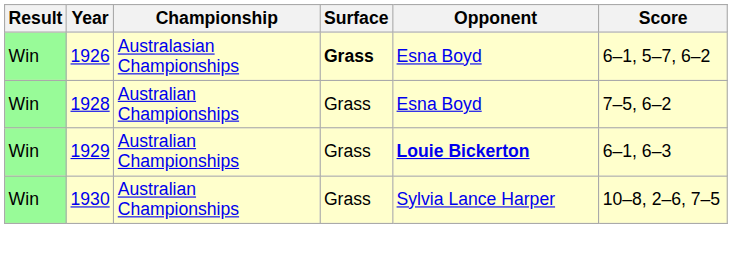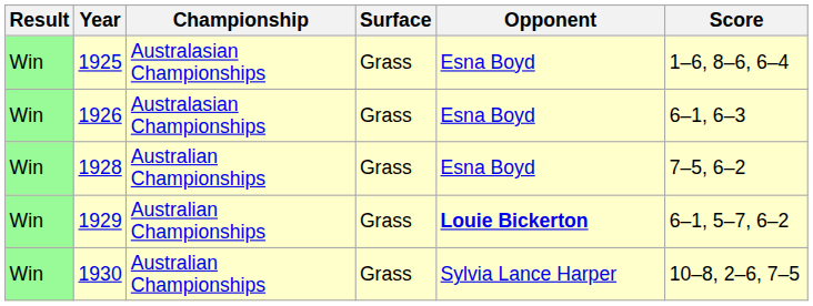+ row: Win | 1925 | Australasian Championships | Grass | Esna Boyd | 1–6, 8–6, 6–4
1926 | Surface: bold -> normal
1926 | Score: 6–1, 5–7, 6–2 -> 6–1, 6–3
1929 | Score: 6–1, 6–3 -> 6–1, 5–7, 6–2
